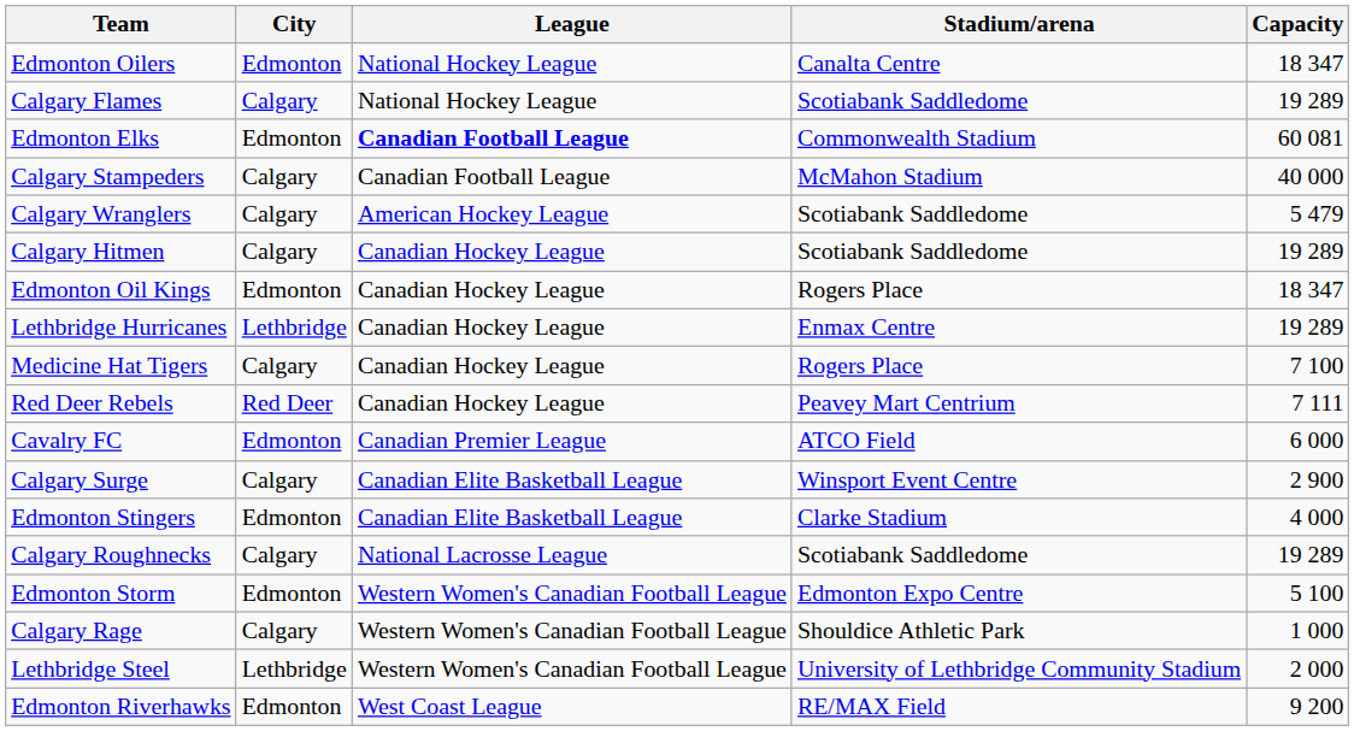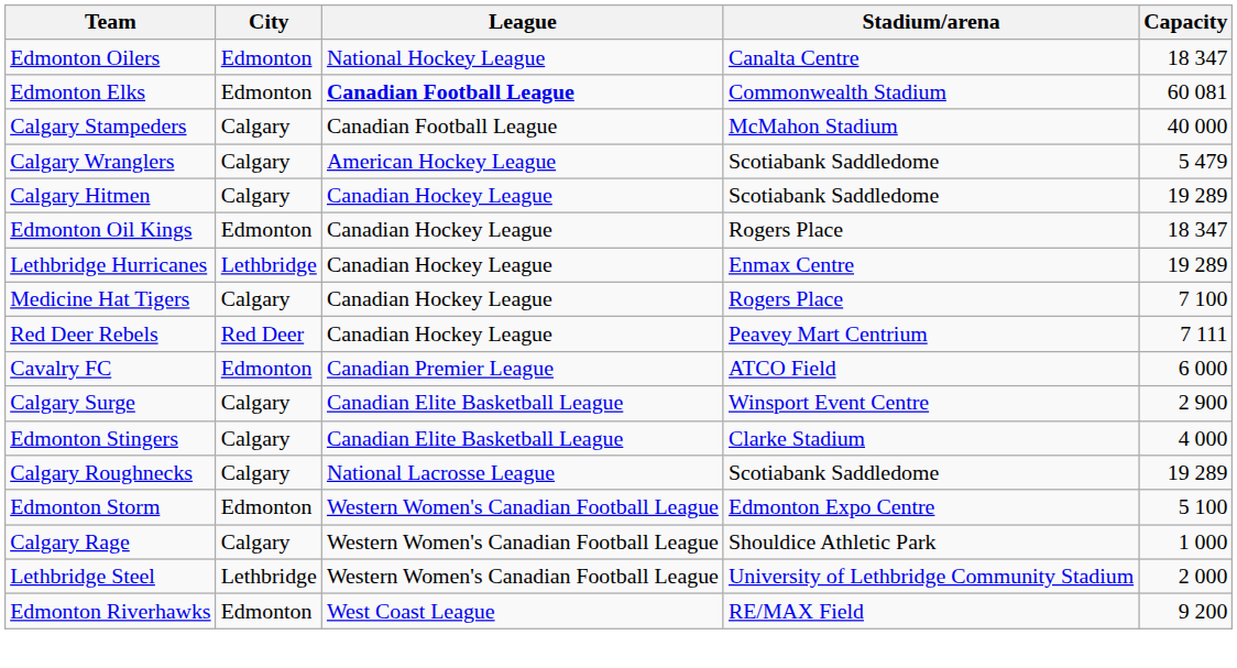- row: Calgary Flames | Calgary | National Hockey League | Scotiabank Saddledome | 19 289
Edmonton Stingers | City: Edmonton -> Calgary
